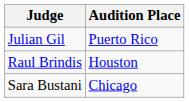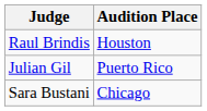rows swapped: Raul Brindis <-> Julian Gil
